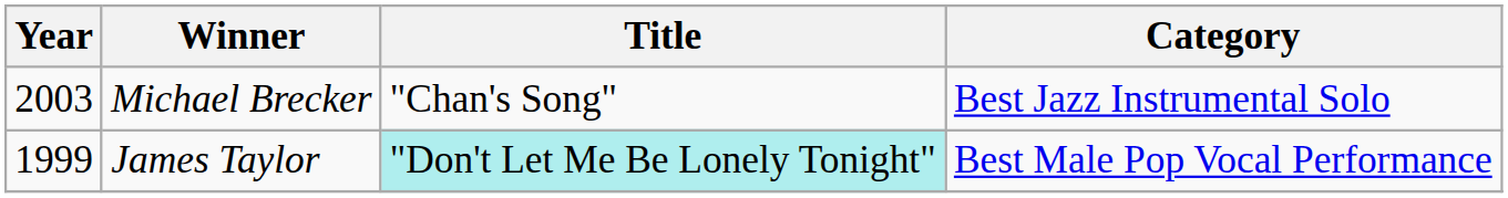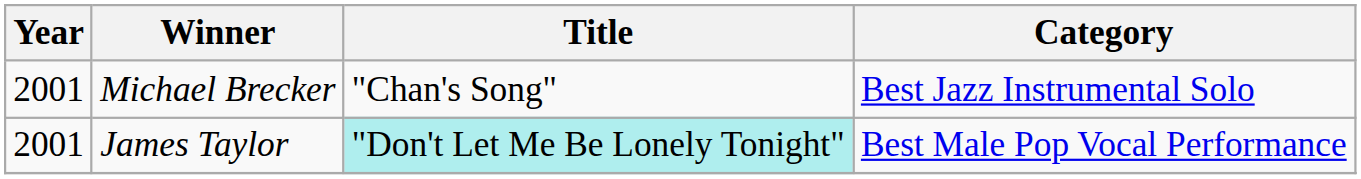Michael Brecker | Year: 2003 -> 2001
James Taylor | Year: 1999 -> 2001
